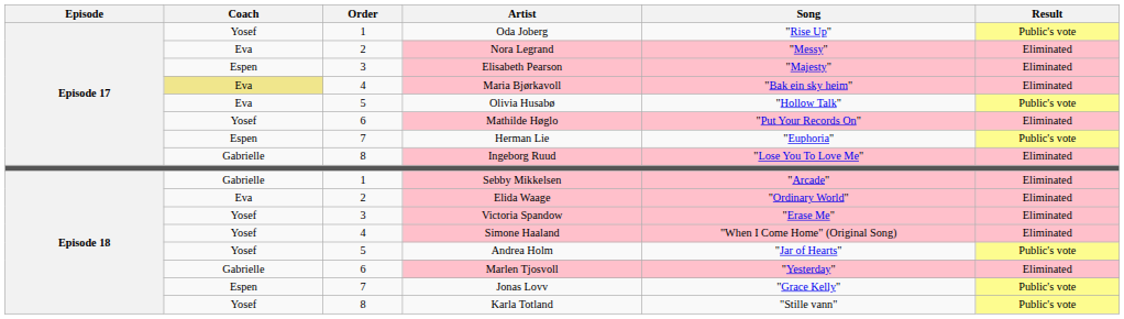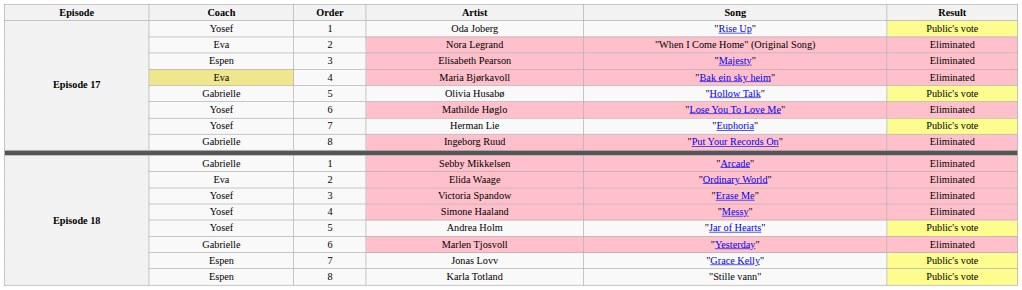Nora Legrand | Song: "Messy" -> "When I Come Home" (Original Song)
Olivia Husabø | Coach: Eva -> Gabrielle
Mathilde Høglo | Song: "Put Your Records On" -> "Lose You To Love Me"
Herman Lie | Coach: Espen -> Yosef
Ingeborg Ruud | Song: "Lose You To Love Me" -> "Put Your Records On"
Simone Haaland | Song: "When I Come Home" (Original Song) -> "Messy"
Karla Totland | Coach: Yosef -> Espen
